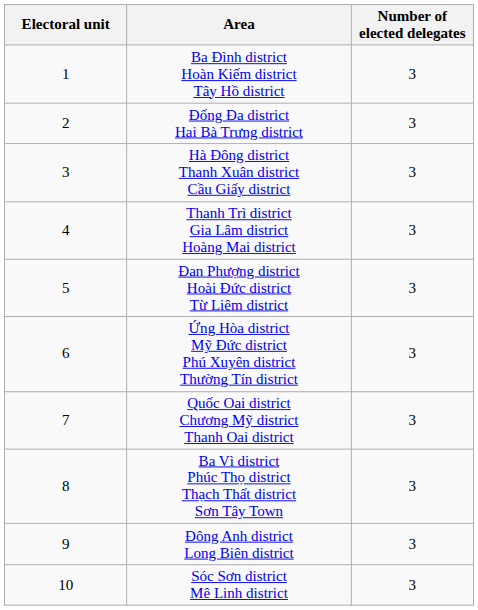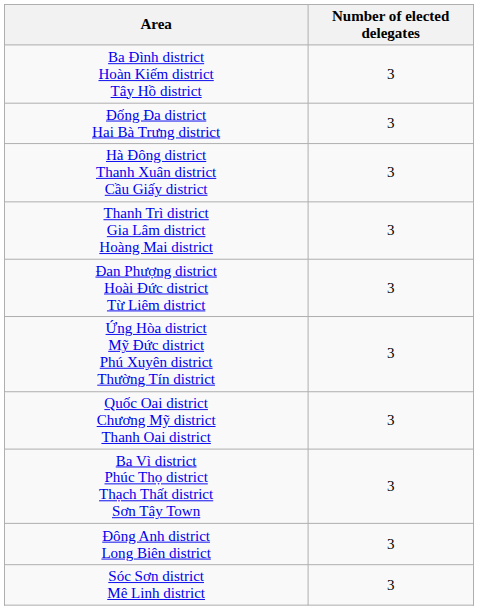- column: Electoral unit | 1 | 2 | 3 | 4 | 5 | 6 | 7 | 8 | 9 | 10
